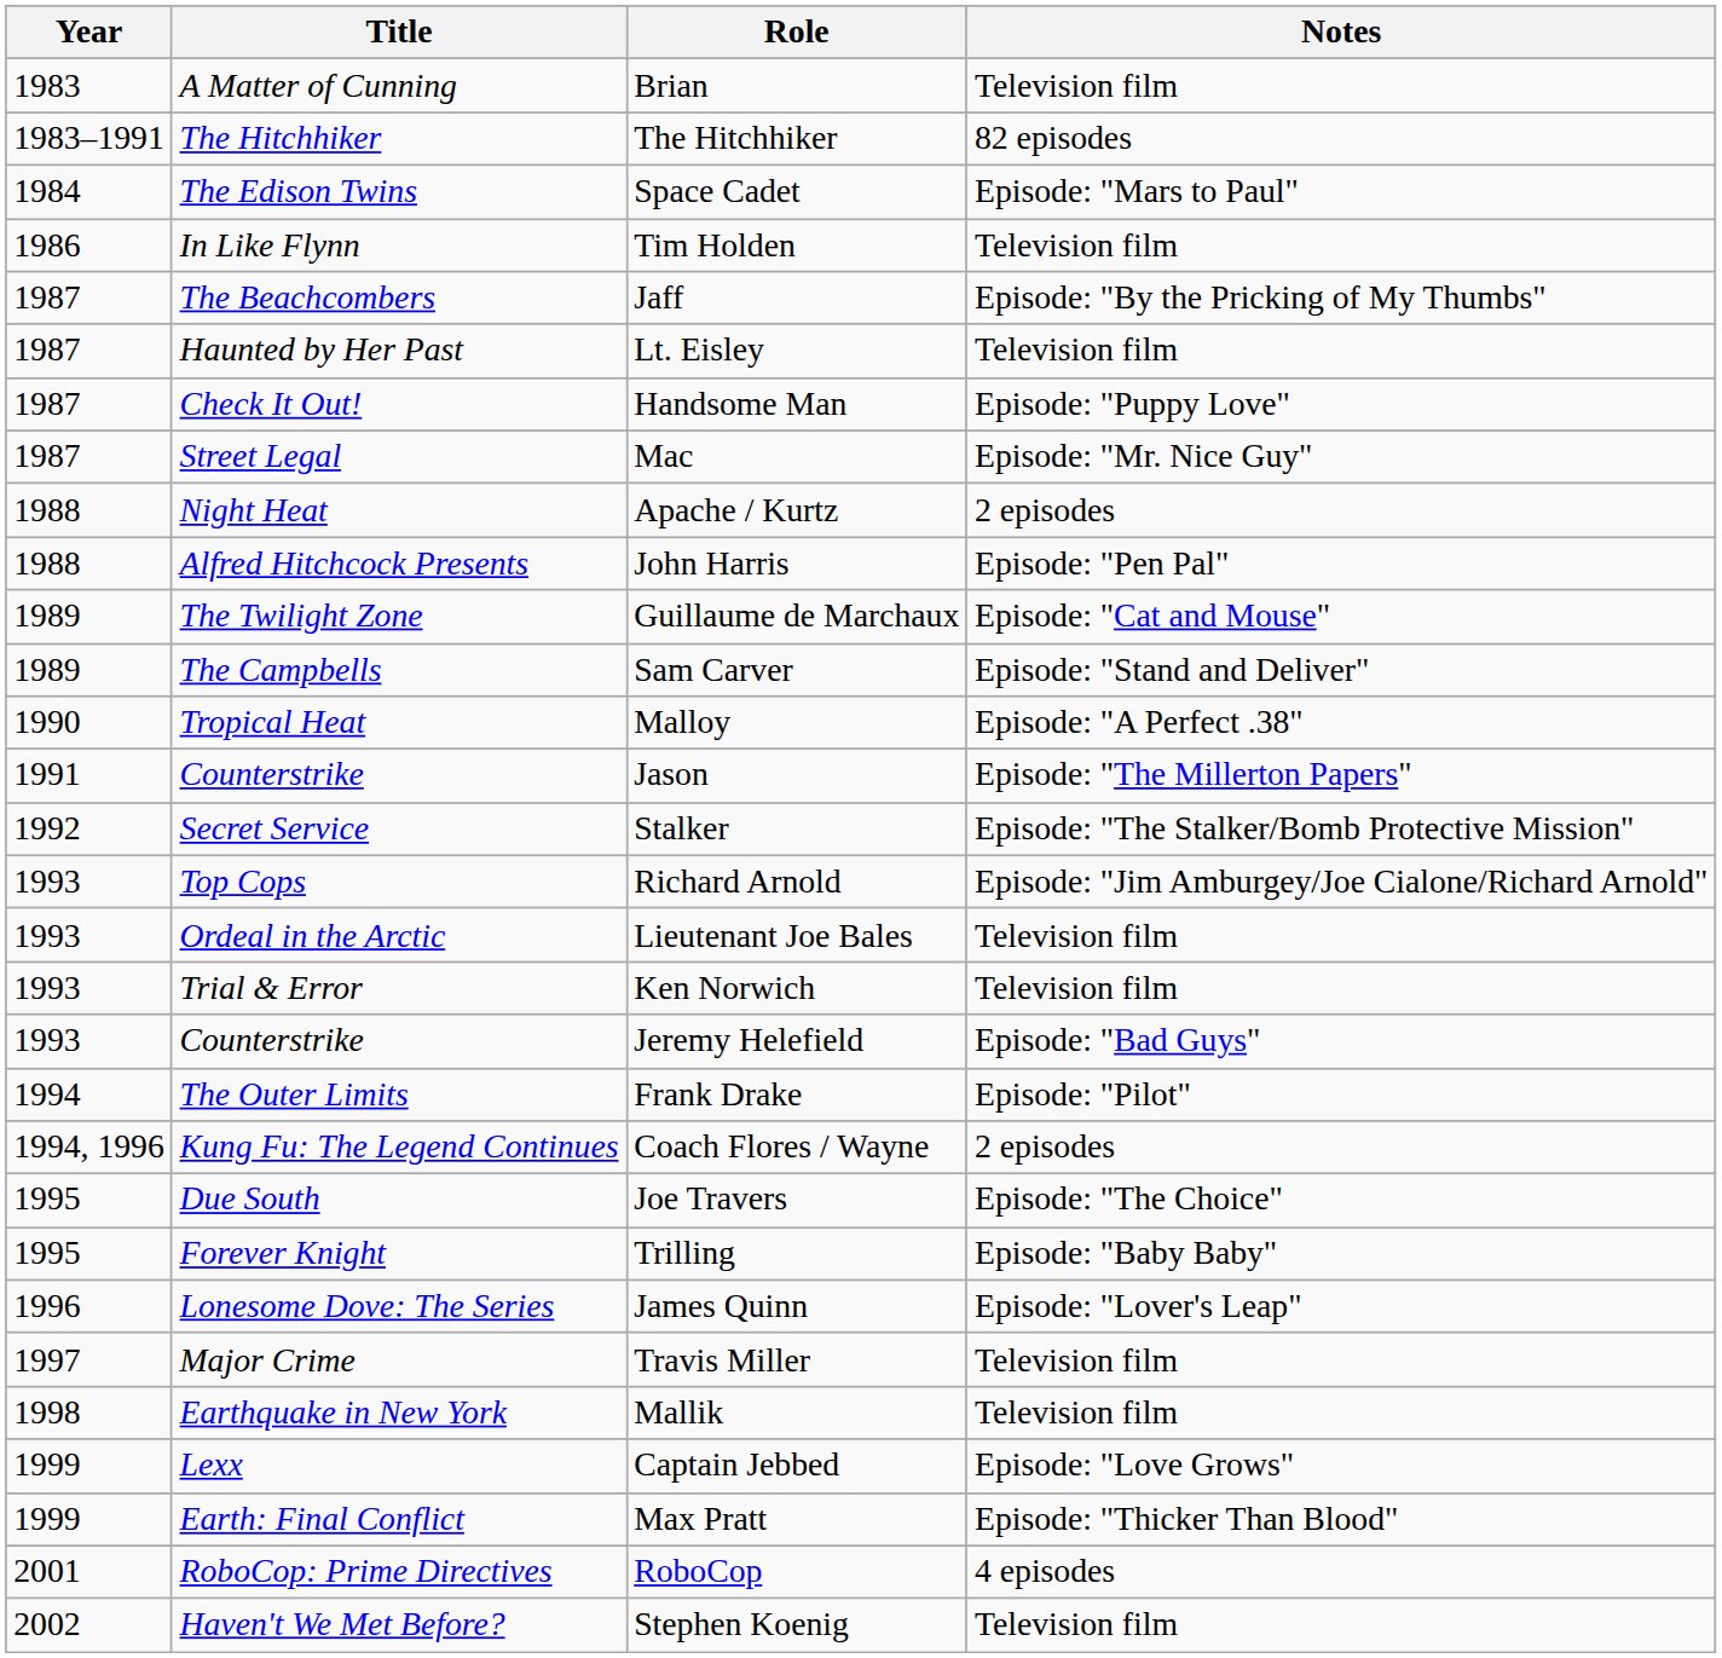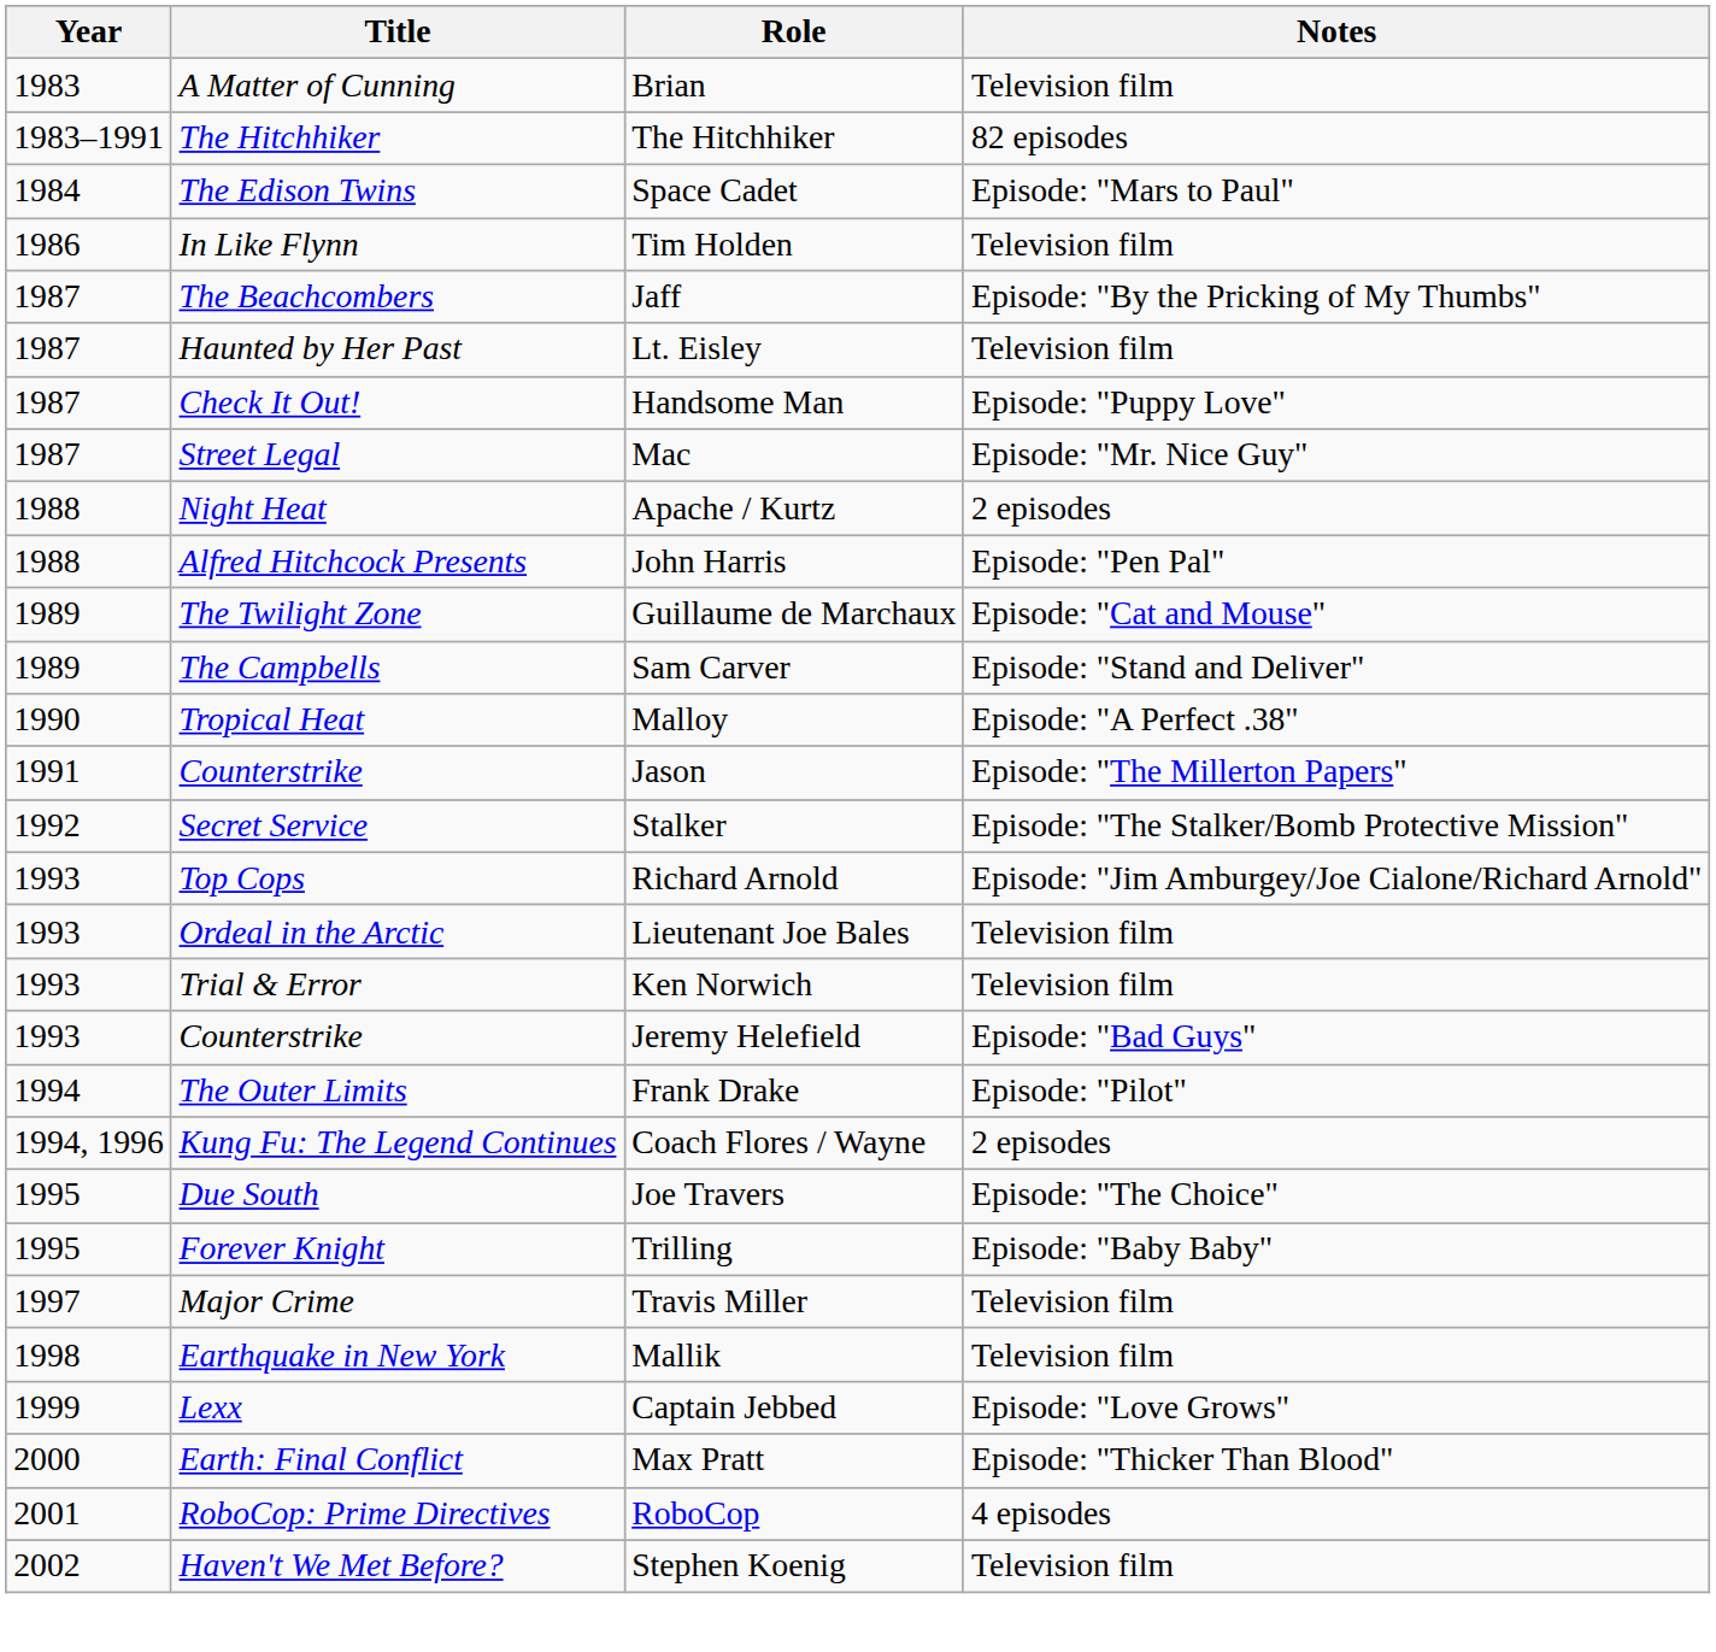- row: 1996 | Lonesome Dove: The Series | James Quinn | Episode: "Lover's Leap"
Max Pratt | Year: 1999 -> 2000
